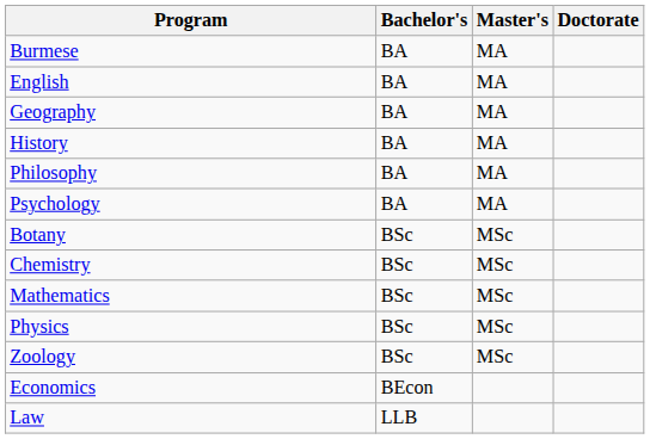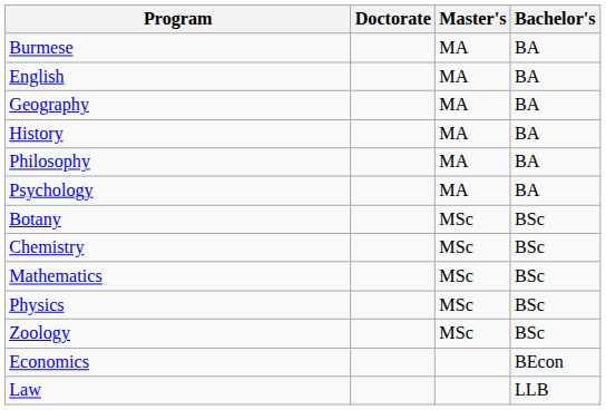columns swapped: Bachelor's <-> Doctorate
